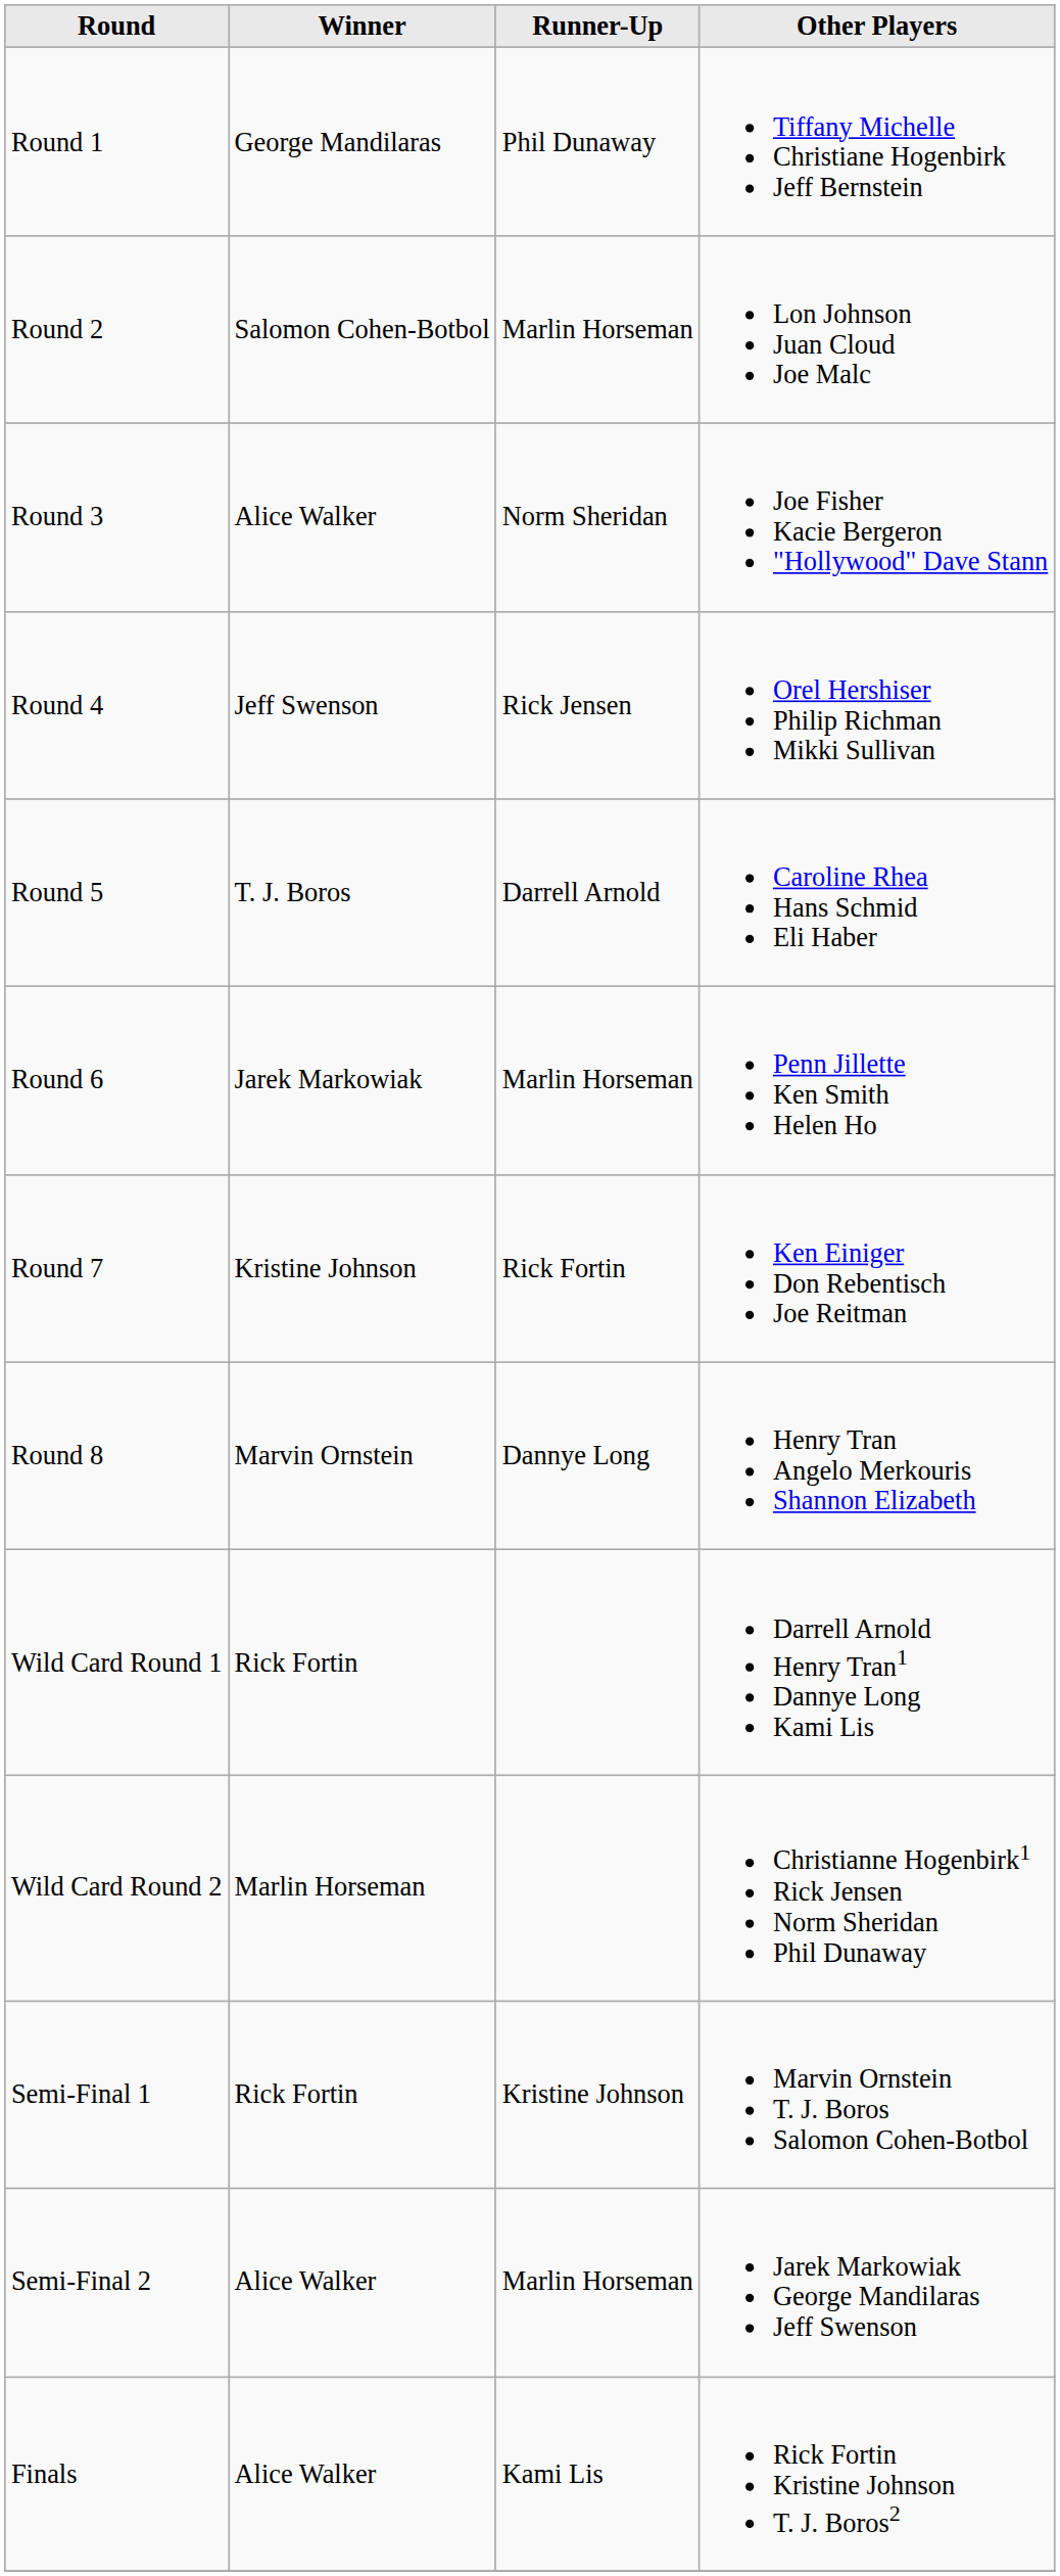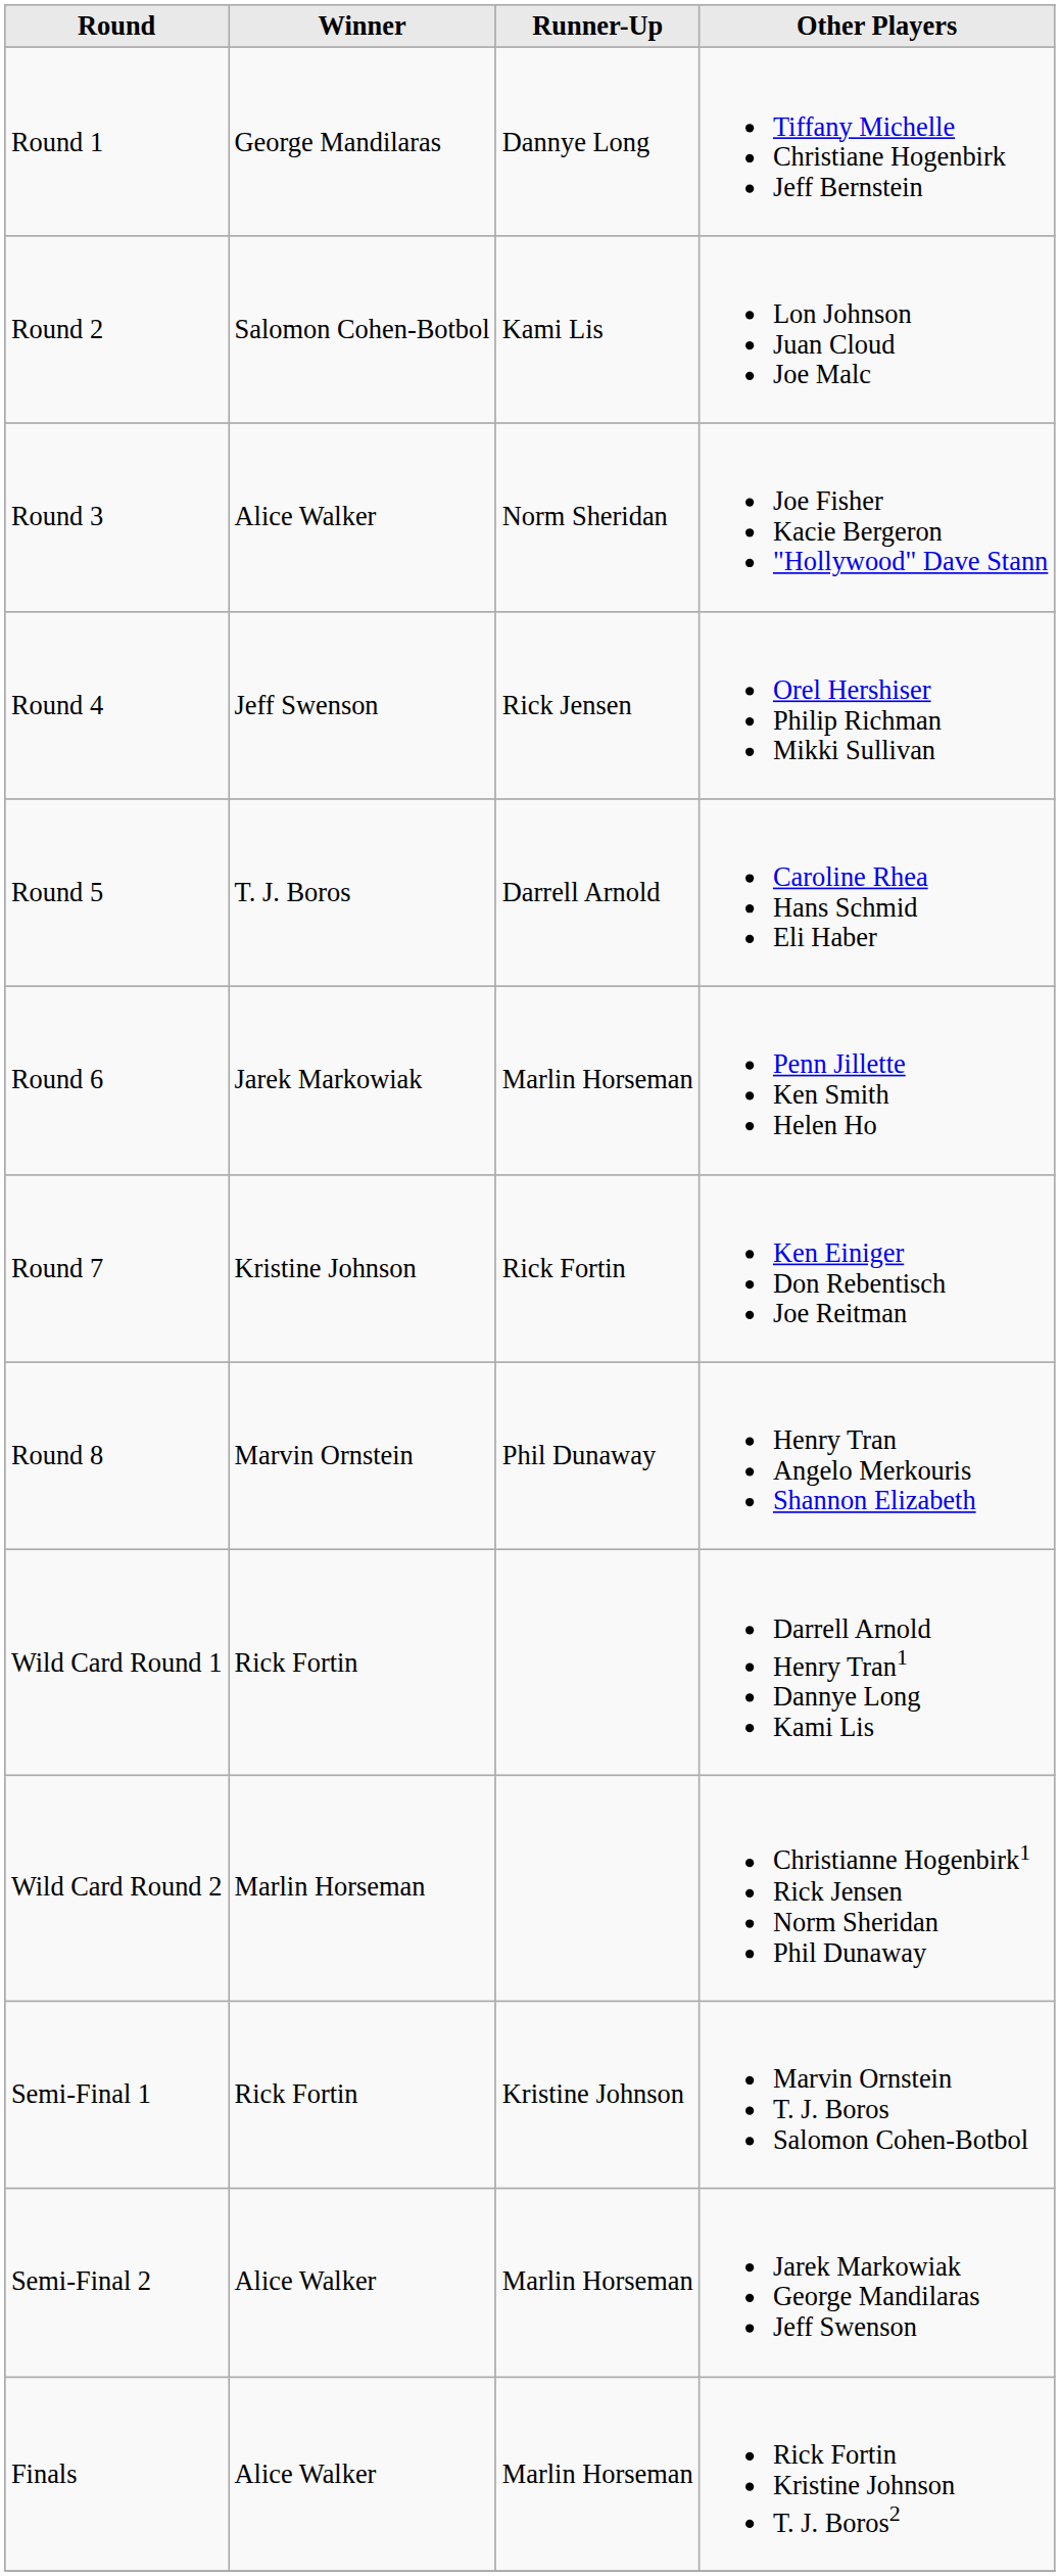Round 1 | Runner-Up: Phil Dunaway -> Dannye Long
Round 2 | Runner-Up: Marlin Horseman -> Kami Lis
Round 8 | Runner-Up: Dannye Long -> Phil Dunaway
Finals | Runner-Up: Kami Lis -> Marlin Horseman
